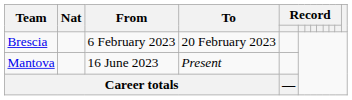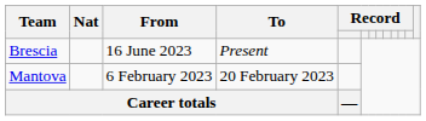Brescia | From: 6 February 2023 -> 16 June 2023
Brescia | To: 20 February 2023 -> Present
Mantova | From: 16 June 2023 -> 6 February 2023
Mantova | To: Present -> 20 February 2023
